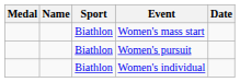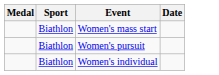- column: Name
